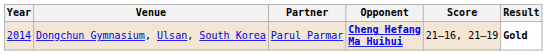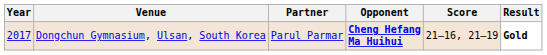Dongchun Gymnasium, Ulsan, South Korea | Year: 2014 -> 2017
